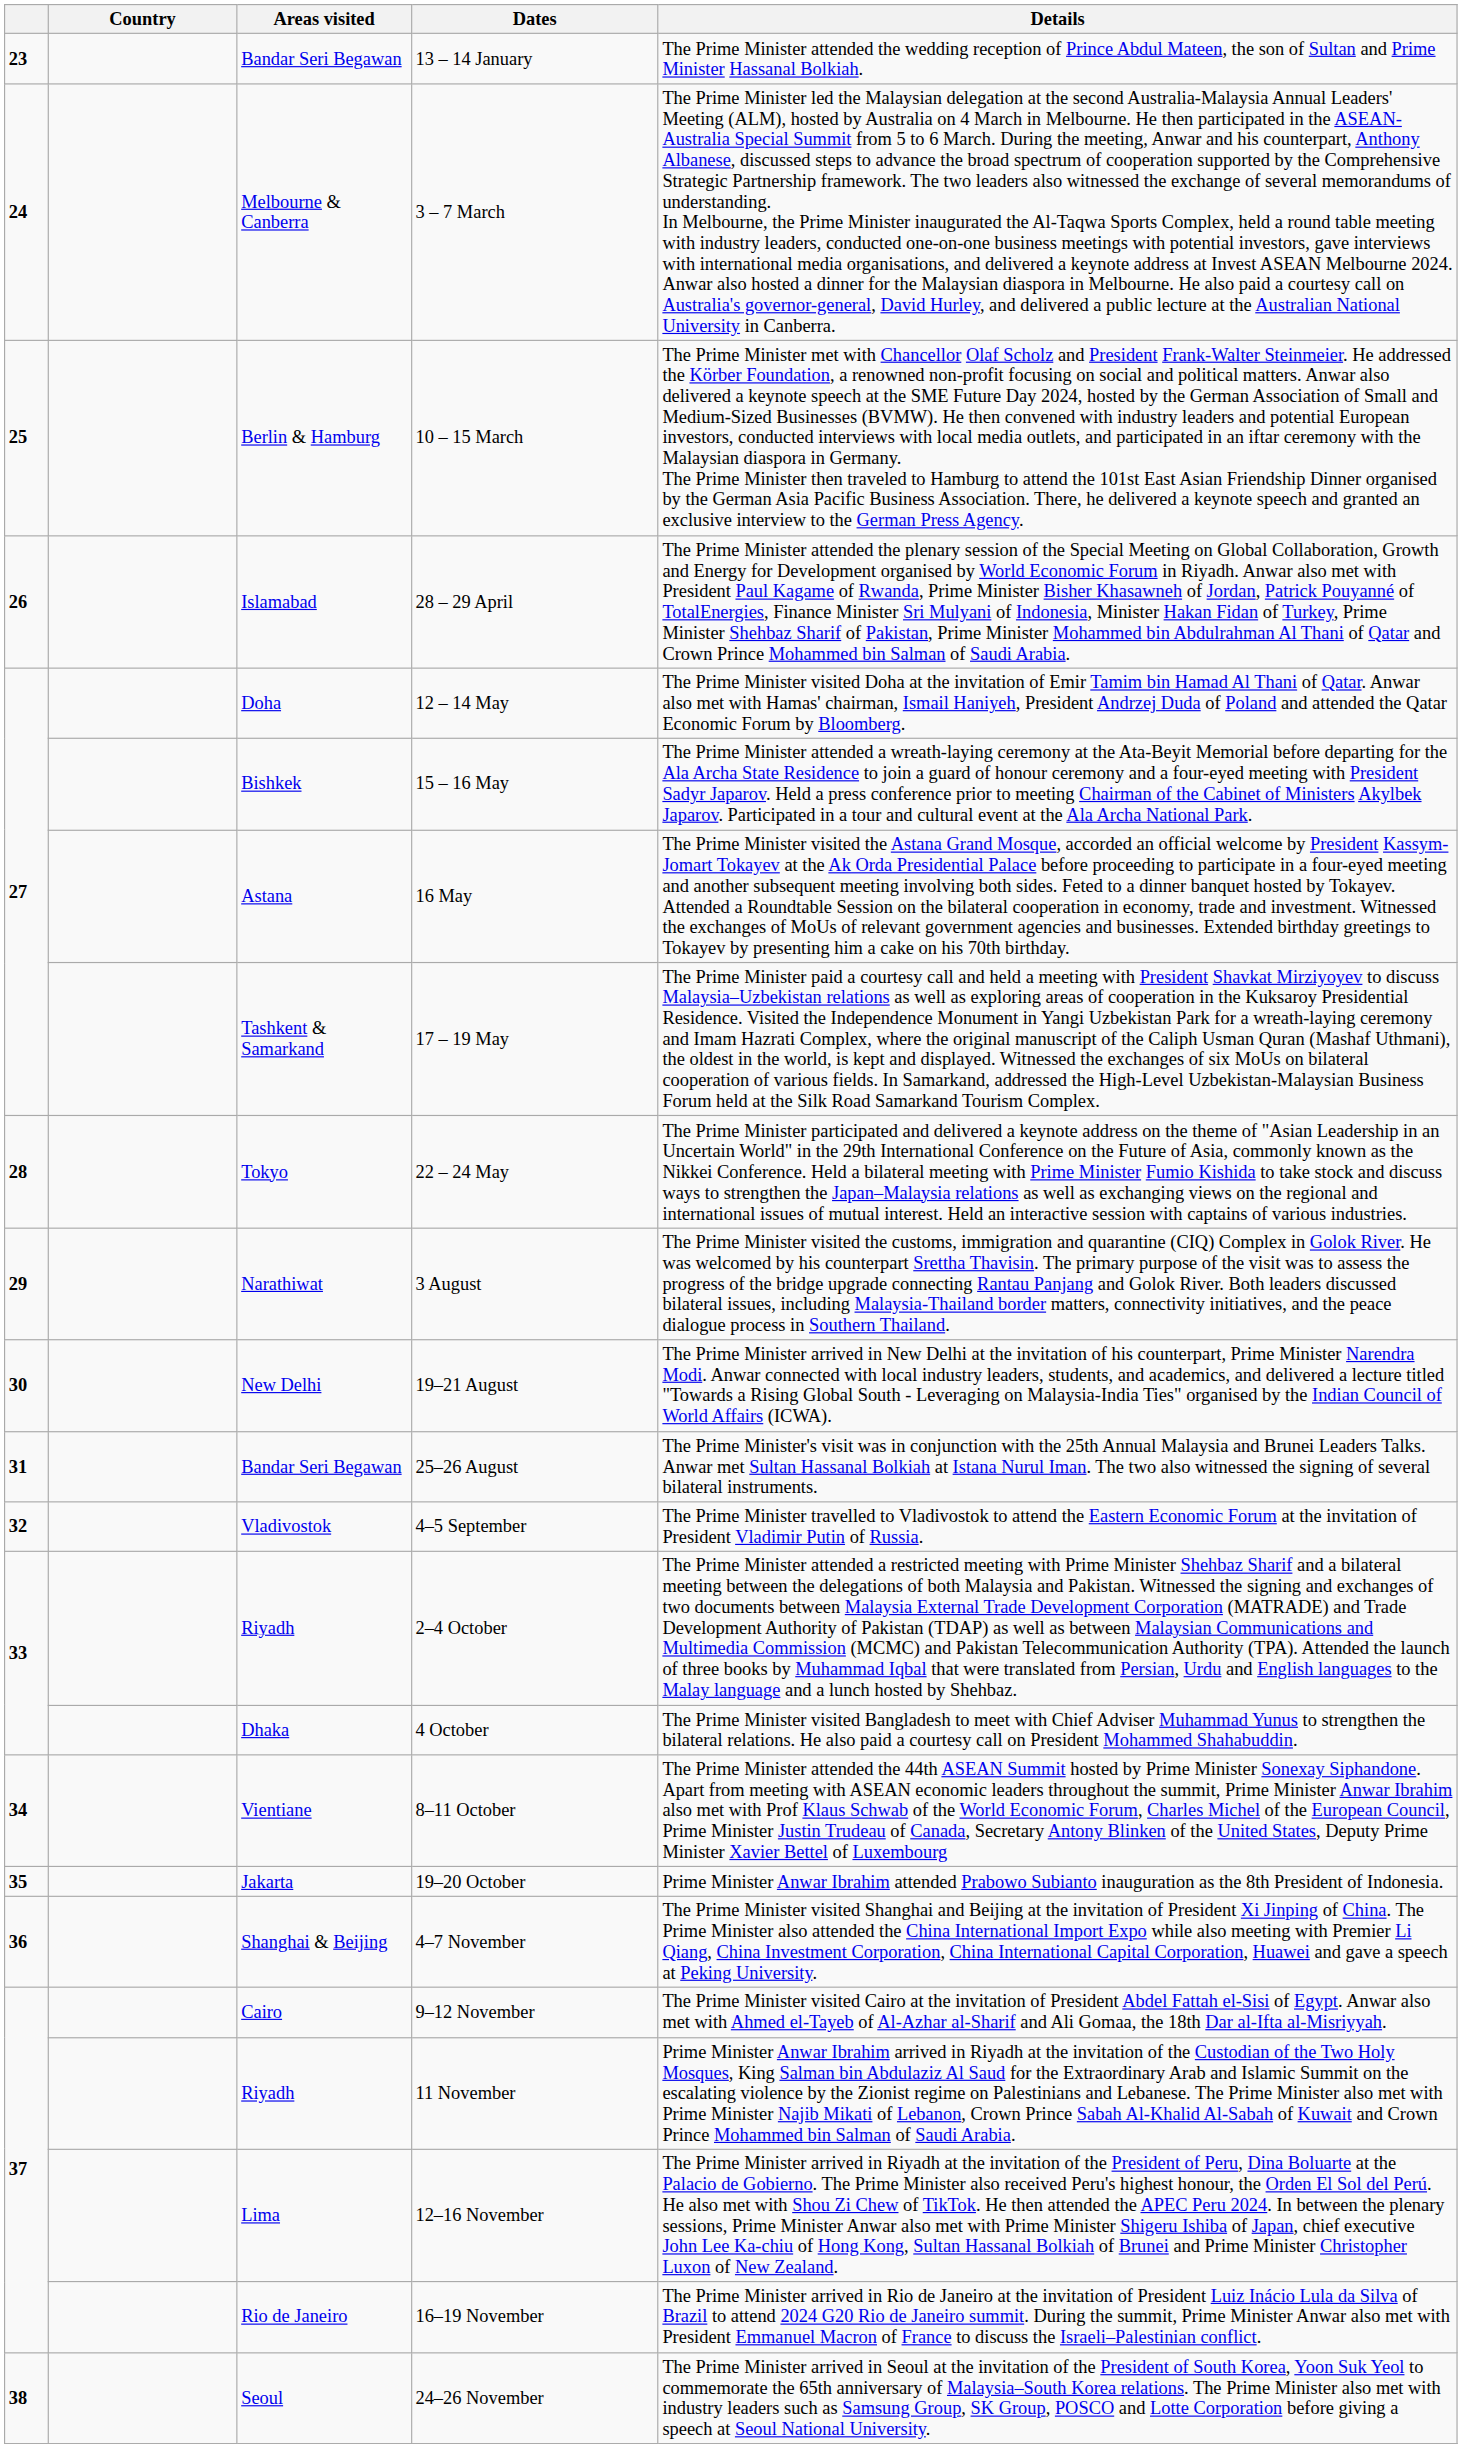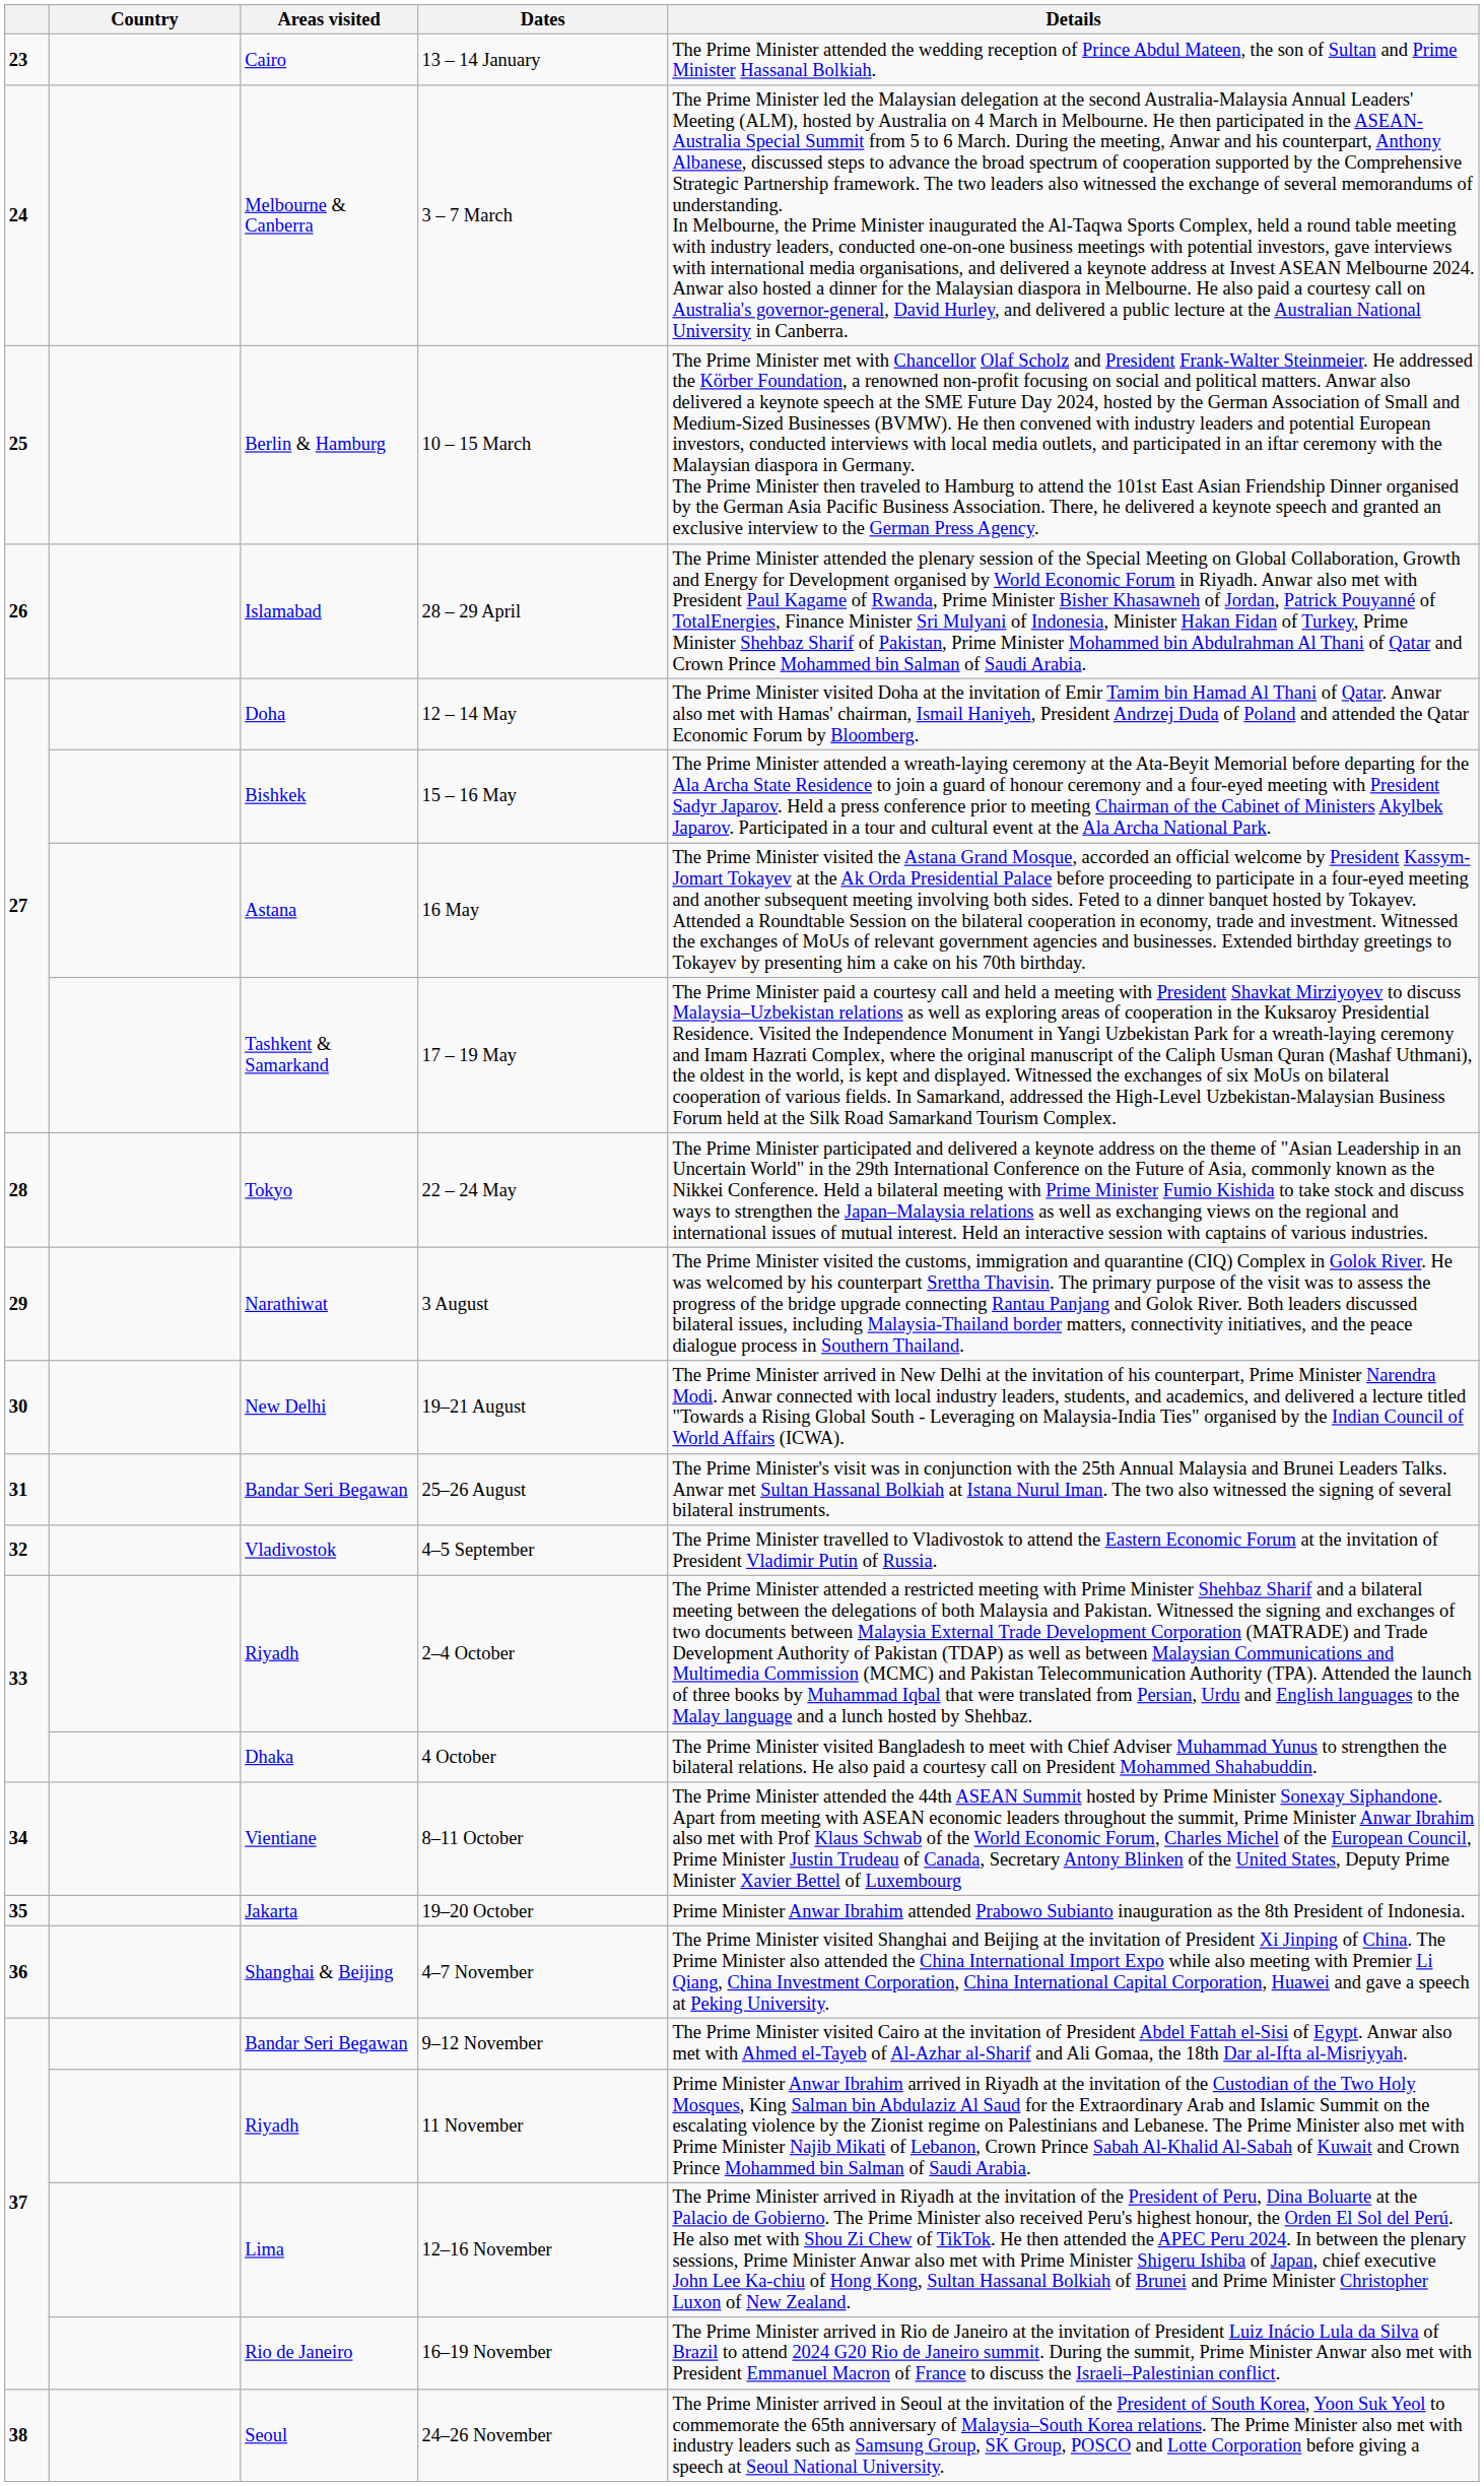13 – 14 January | Areas visited: Bandar Seri Begawan -> Cairo
9–12 November | Areas visited: Cairo -> Bandar Seri Begawan
